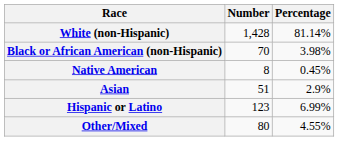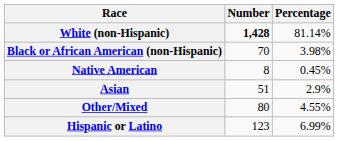White (non-Hispanic) | Number: normal -> bold
rows swapped: Other/Mixed <-> Hispanic or Latino
